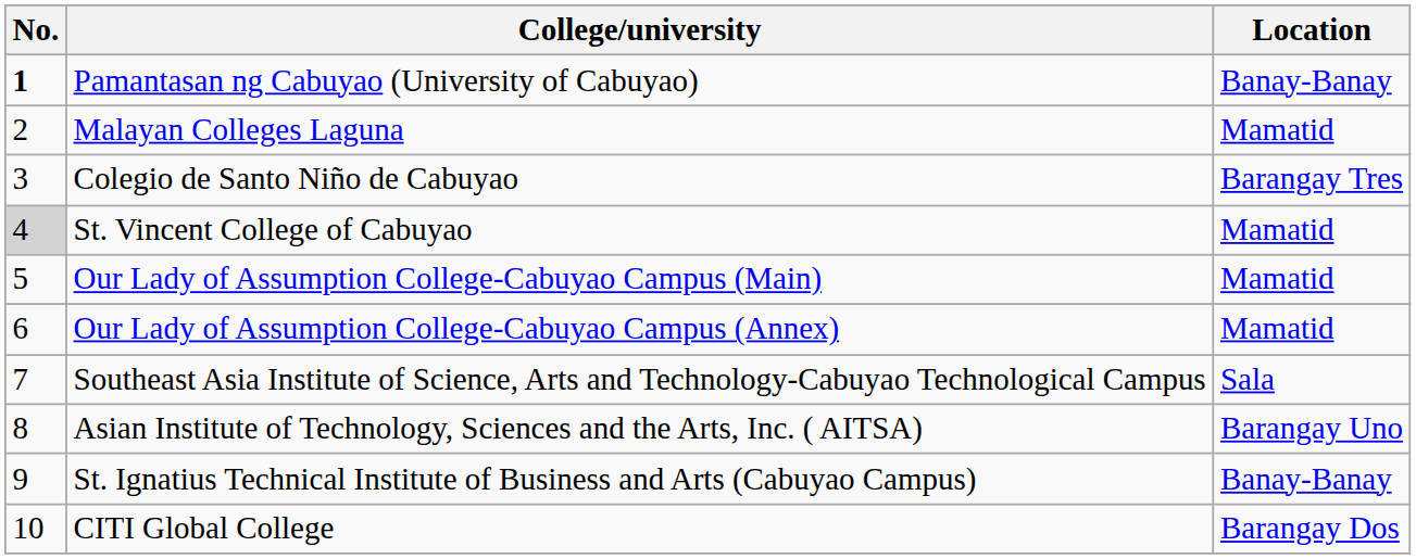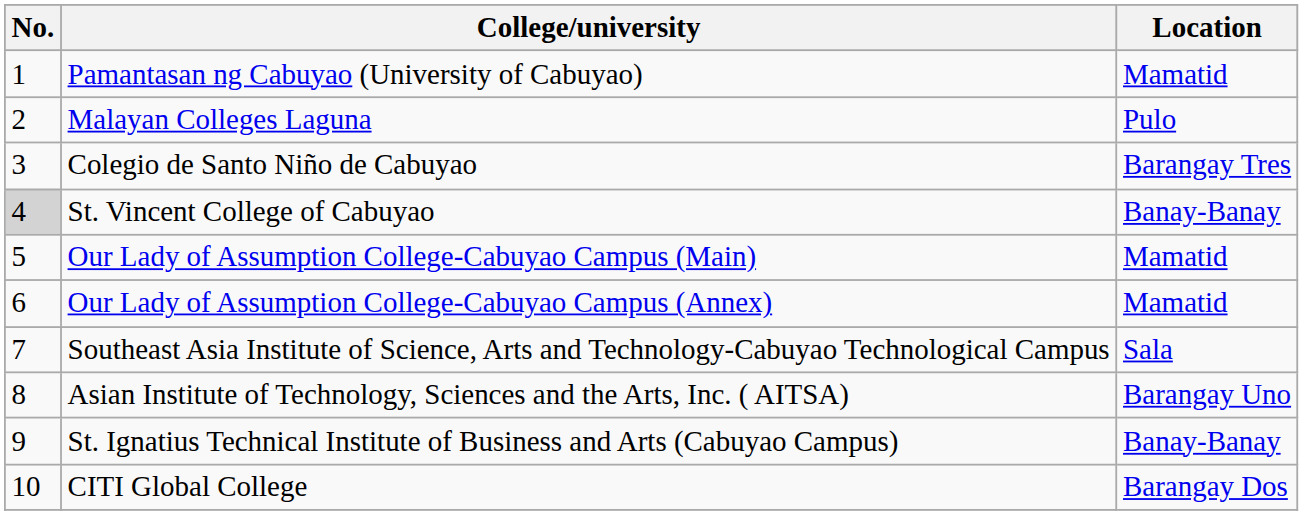Pamantasan ng Cabuyao (University of Cabuyao) | No.: bold -> normal
Pamantasan ng Cabuyao (University of Cabuyao) | Location: Banay-Banay -> Mamatid
Malayan Colleges Laguna | Location: Mamatid -> Pulo
St. Vincent College of Cabuyao | Location: Mamatid -> Banay-Banay
